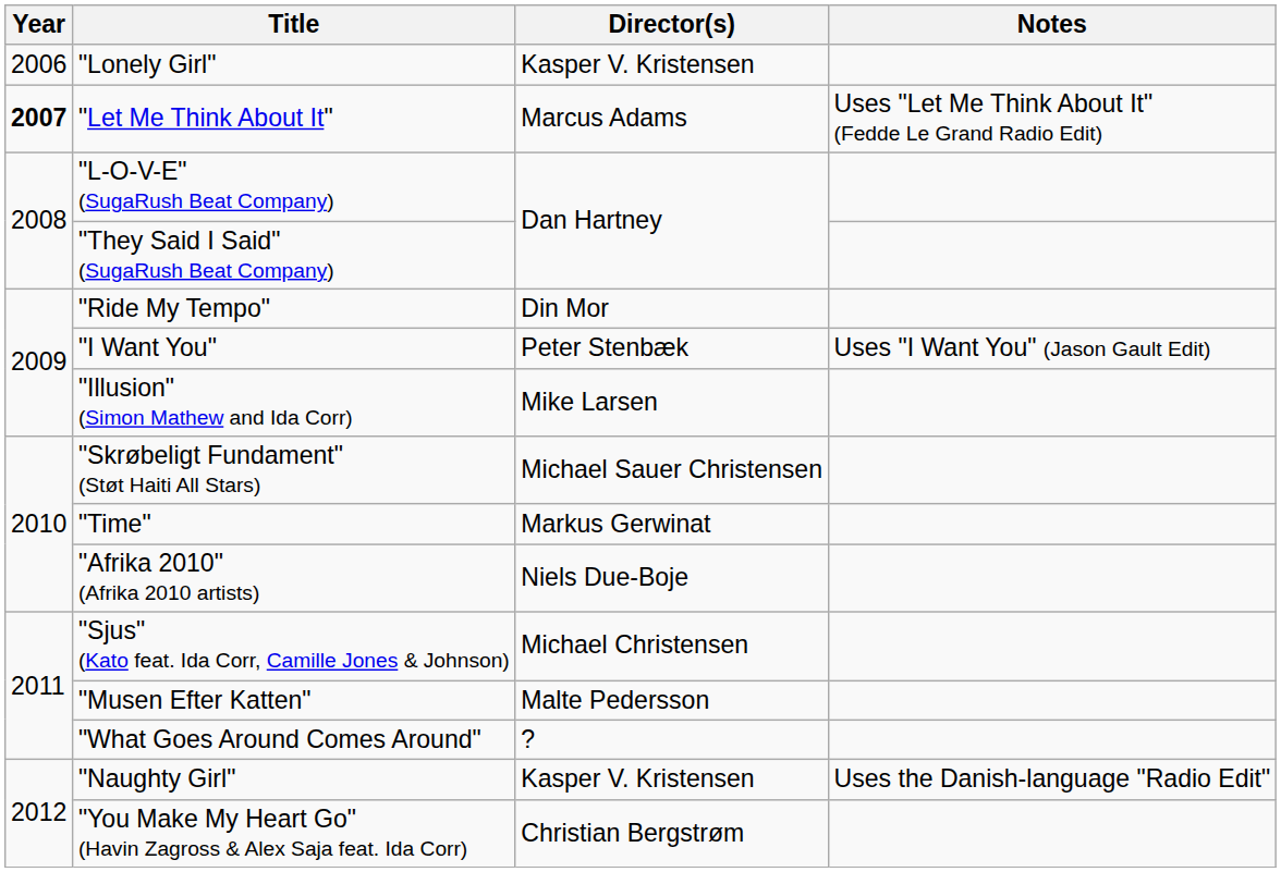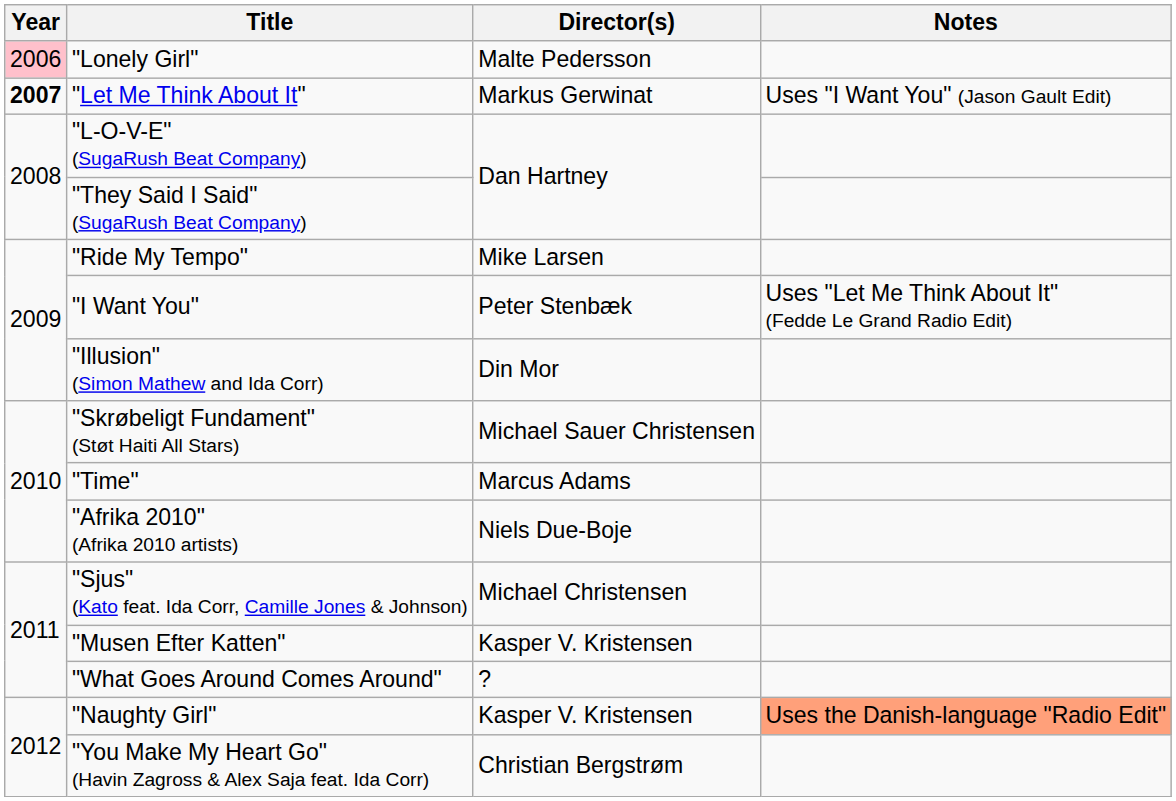"Lonely Girl" | Year: no background -> pink background
"Lonely Girl" | Director(s): Kasper V. Kristensen -> Malte Pedersson
"Let Me Think About It" | Director(s): Marcus Adams -> Markus Gerwinat
"Let Me Think About It" | Notes: Uses "Let Me Think About It" (Fedde Le Grand Radio Edit) -> Uses "I Want You" (Jason Gault Edit)
"Ride My Tempo" | Director(s): Din Mor -> Mike Larsen
"I Want You" | Notes: Uses "I Want You" (Jason Gault Edit) -> Uses "Let Me Think About It" (Fedde Le Grand Radio Edit)
"Illusion" (Simon Mathew and Ida Corr) | Director(s): Mike Larsen -> Din Mor
"Time" | Director(s): Markus Gerwinat -> Marcus Adams
"Musen Efter Katten" | Director(s): Malte Pedersson -> Kasper V. Kristensen
"Naughty Girl" | Notes: no background -> lightsalmon background
